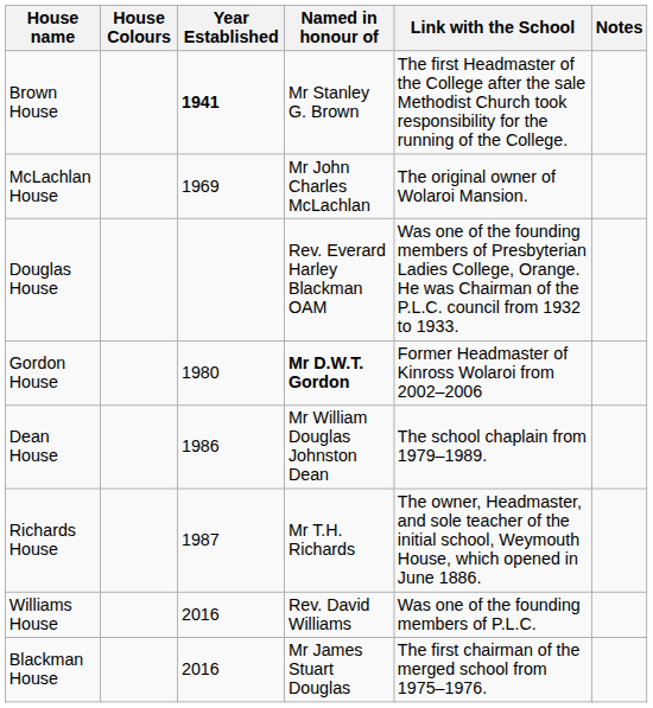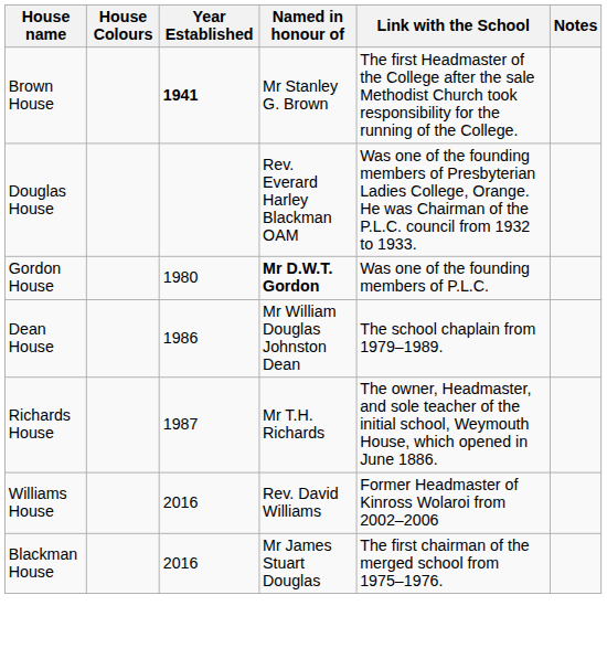- row: McLachlan House | 1969 | Mr John Charles McLachlan | The original owner of Wolaroi Mansion.
Gordon House | Link with the School: Former Headmaster of Kinross Wolaroi from 2002–2006 -> Was one of the founding members of P.L.C.
Williams House | Link with the School: Was one of the founding members of P.L.C. -> Former Headmaster of Kinross Wolaroi from 2002–2006
